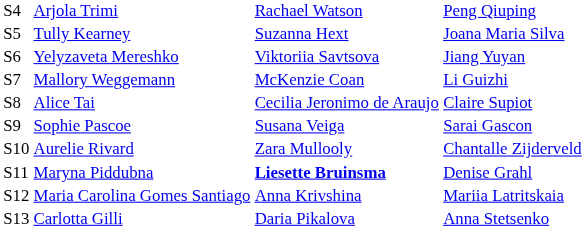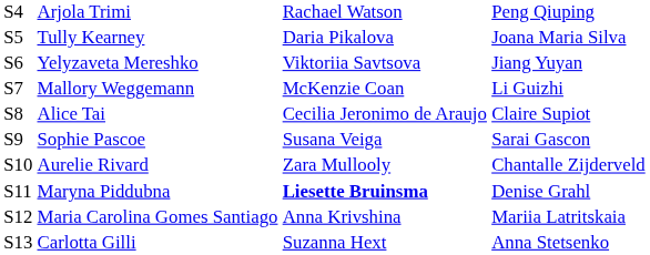Tully Kearney | column 3: Suzanna Hext -> Daria Pikalova
Carlotta Gilli | column 3: Daria Pikalova -> Suzanna Hext
